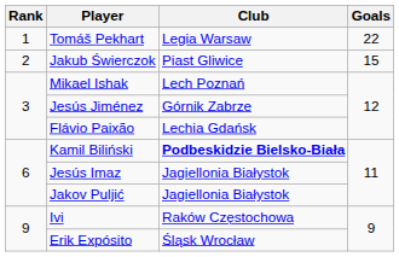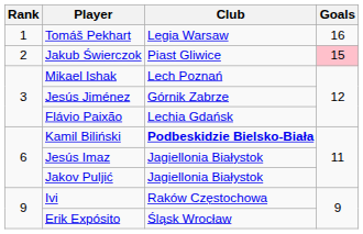Tomáš Pekhart | Goals: 22 -> 16
Jakub Świerczok | Goals: no background -> pink background
